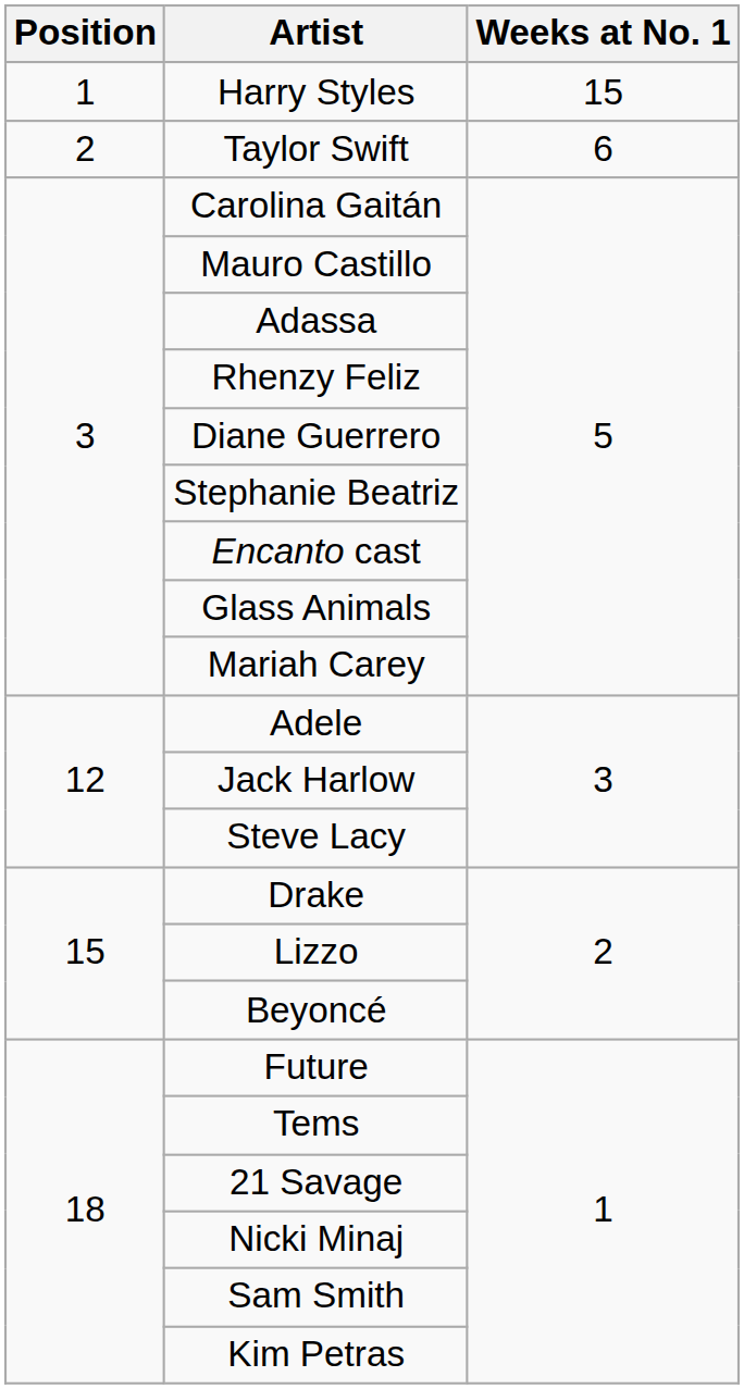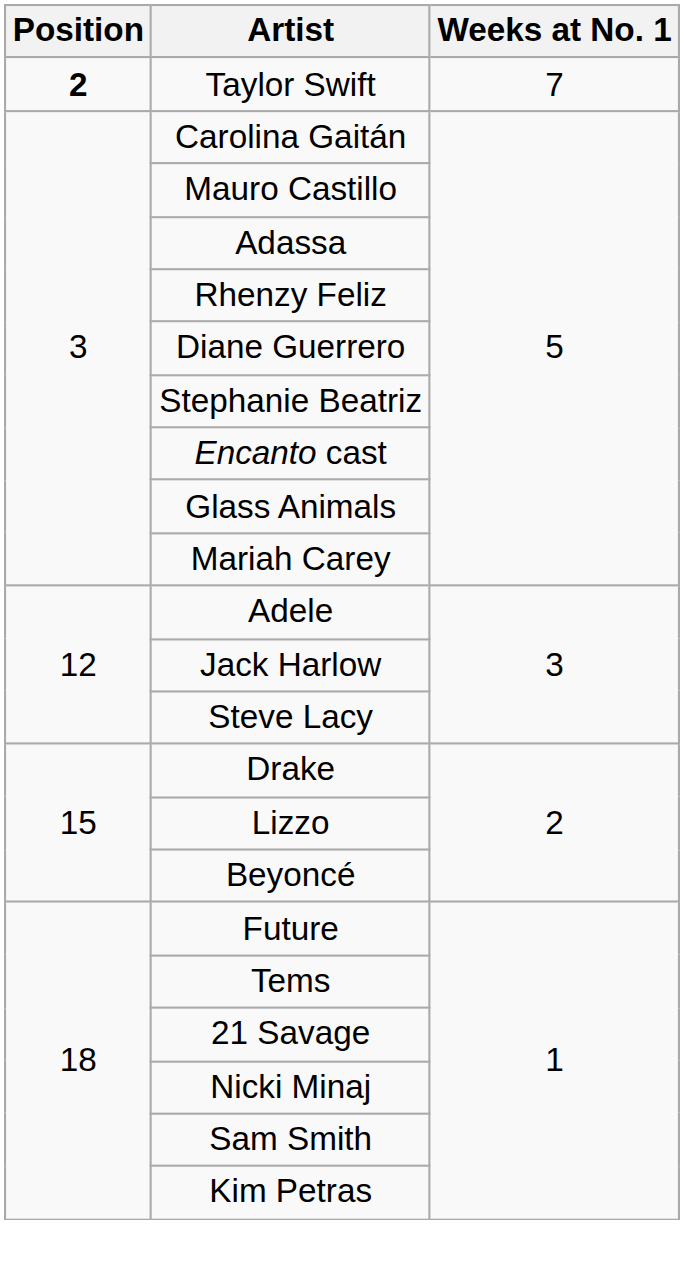- row: 1 | Harry Styles | 15
Taylor Swift | Position: normal -> bold
Taylor Swift | Weeks at No. 1: 6 -> 7
